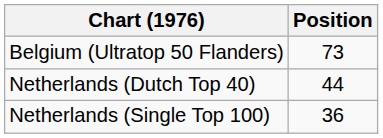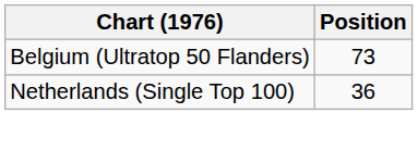- row: Netherlands (Dutch Top 40) | 44
